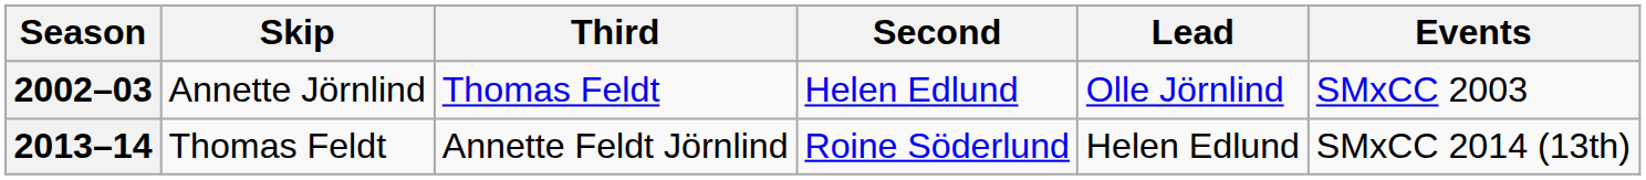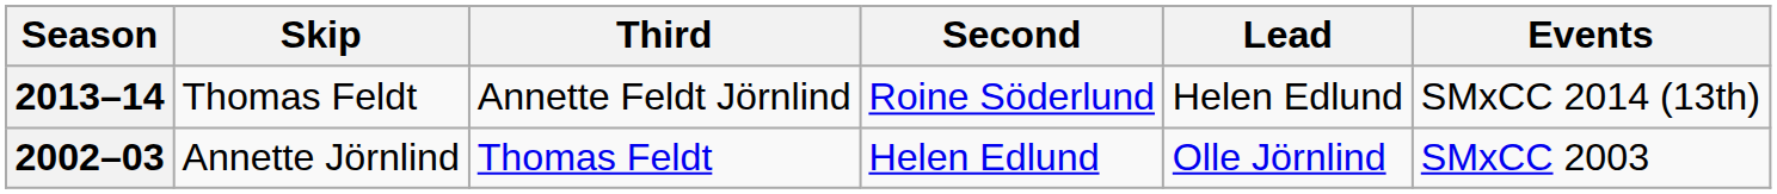rows swapped: 2002–03 <-> 2013–14
